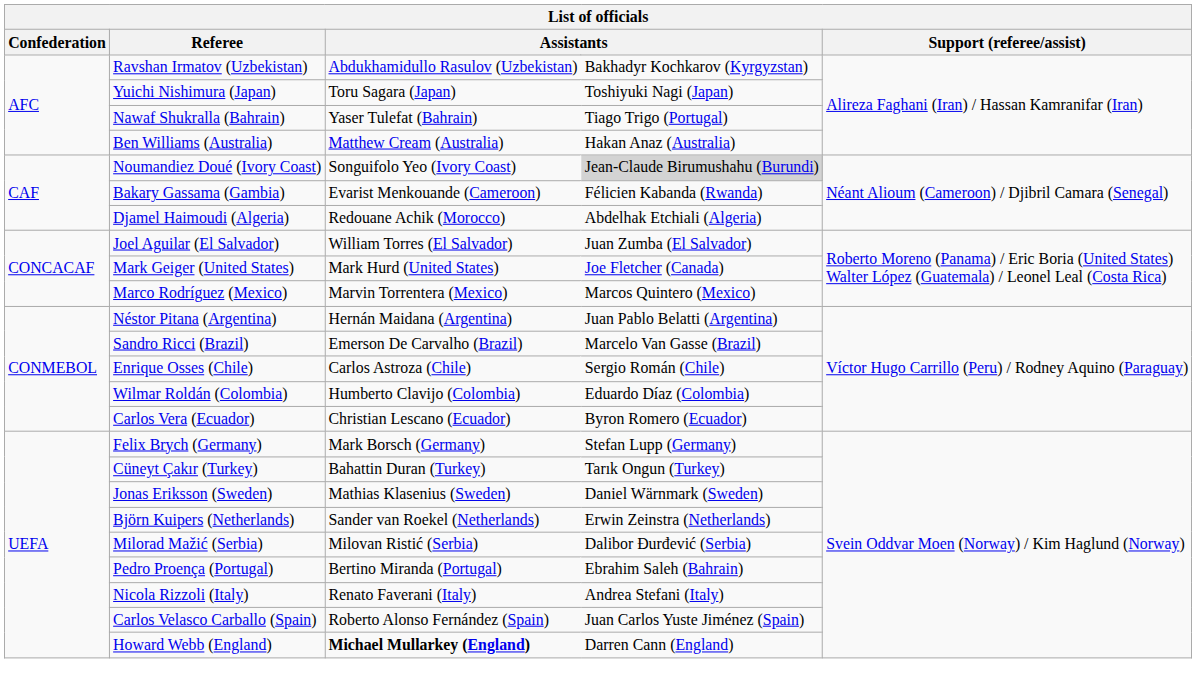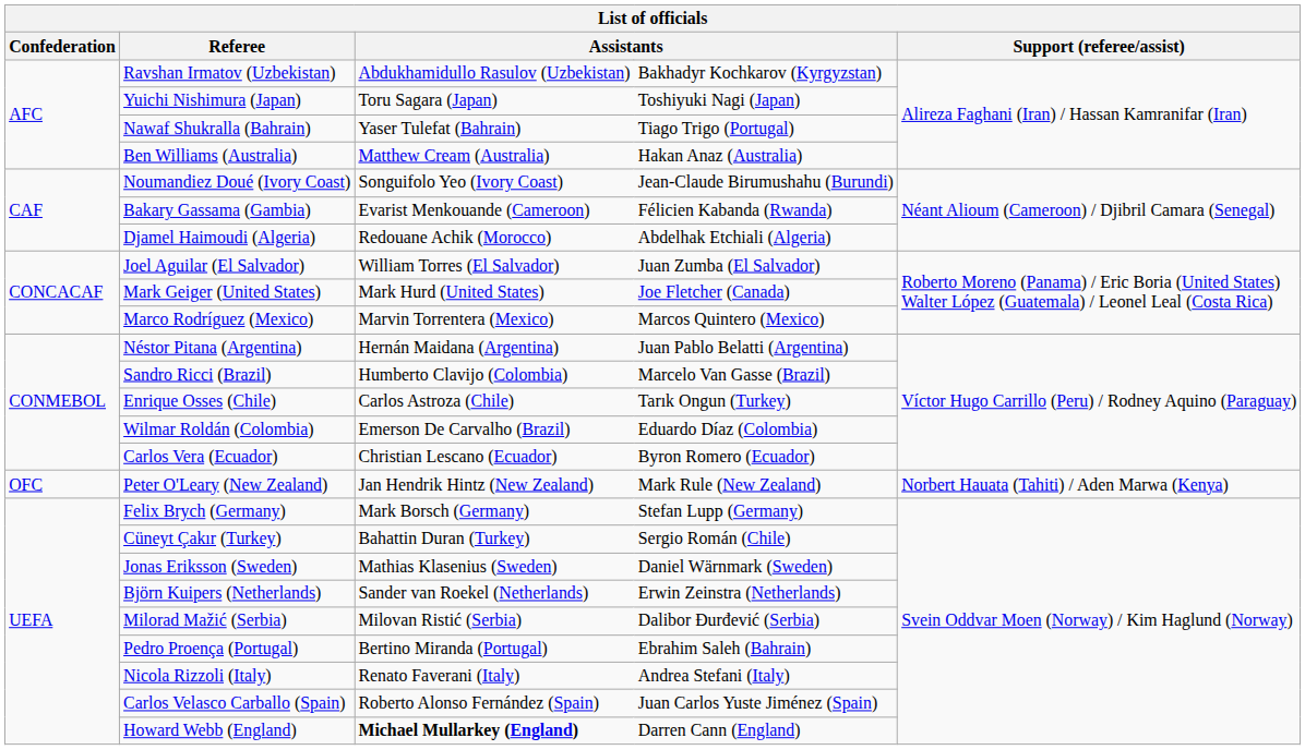Noumandiez Doué (Ivory Coast) | column 4: lightgrey background -> no background
Sandro Ricci (Brazil) | column 3: Emerson De Carvalho (Brazil) -> Humberto Clavijo (Colombia)
Enrique Osses (Chile) | column 4: Sergio Román (Chile) -> Tarık Ongun (Turkey)
Wilmar Roldán (Colombia) | column 3: Humberto Clavijo (Colombia) -> Emerson De Carvalho (Brazil)
+ row: OFC | Peter O'Leary (New Zealand) | Jan Hendrik Hintz (New Zealand) | Mark Rule (New Zealand) | Norbert Hauata (Tahiti) / Aden Marwa (Kenya)
Cüneyt Çakır (Turkey) | column 4: Tarık Ongun (Turkey) -> Sergio Román (Chile)
